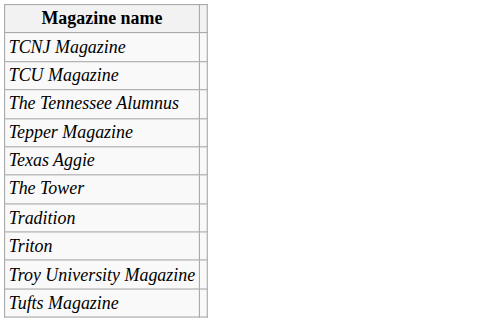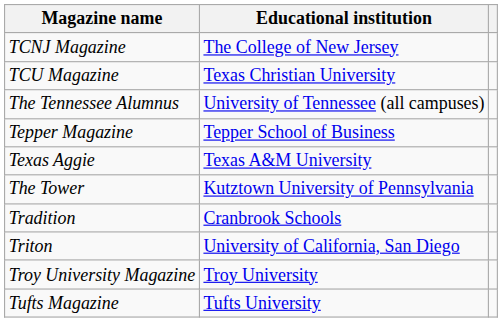+ column: Educational institution | The College of New Jersey | Texas Christian University | University of Tennessee (all campuses) | Tepper School of Business | Texas A&M University | Kutztown University of Pennsylvania | Cranbrook Schools | University of California, San Diego | Troy University | Tufts University
